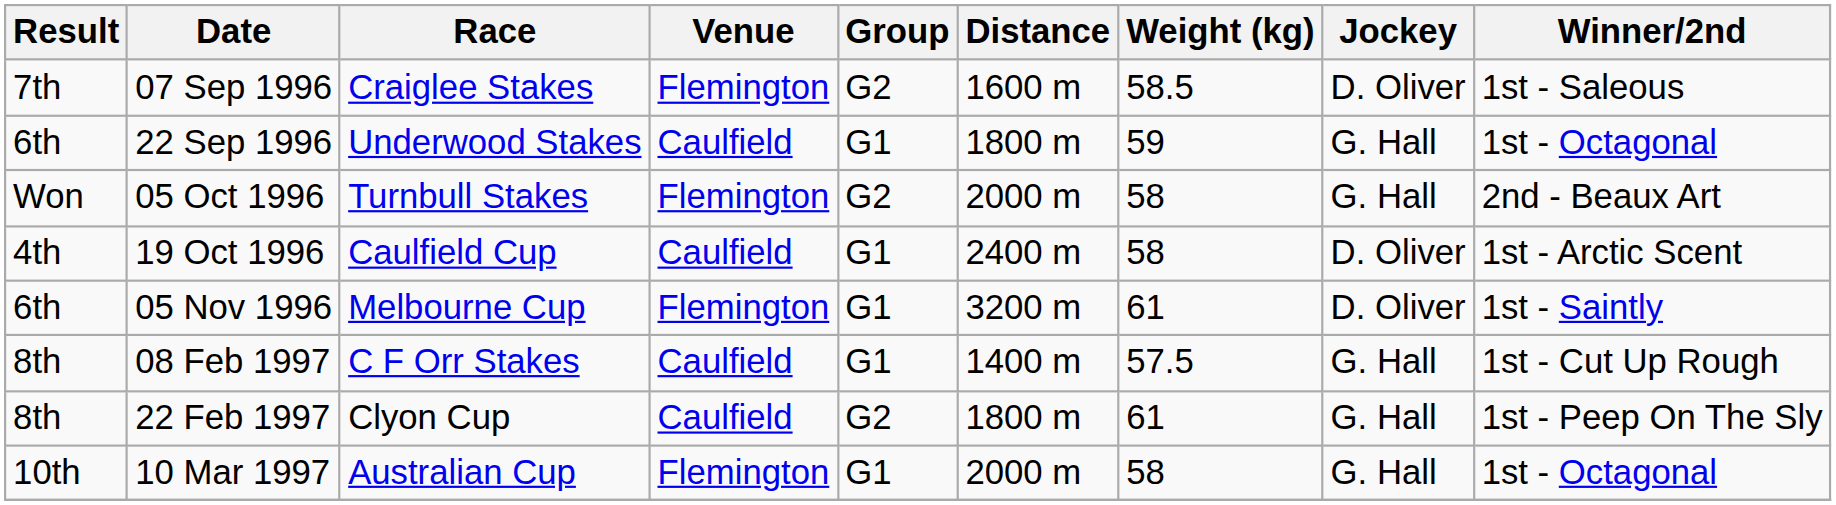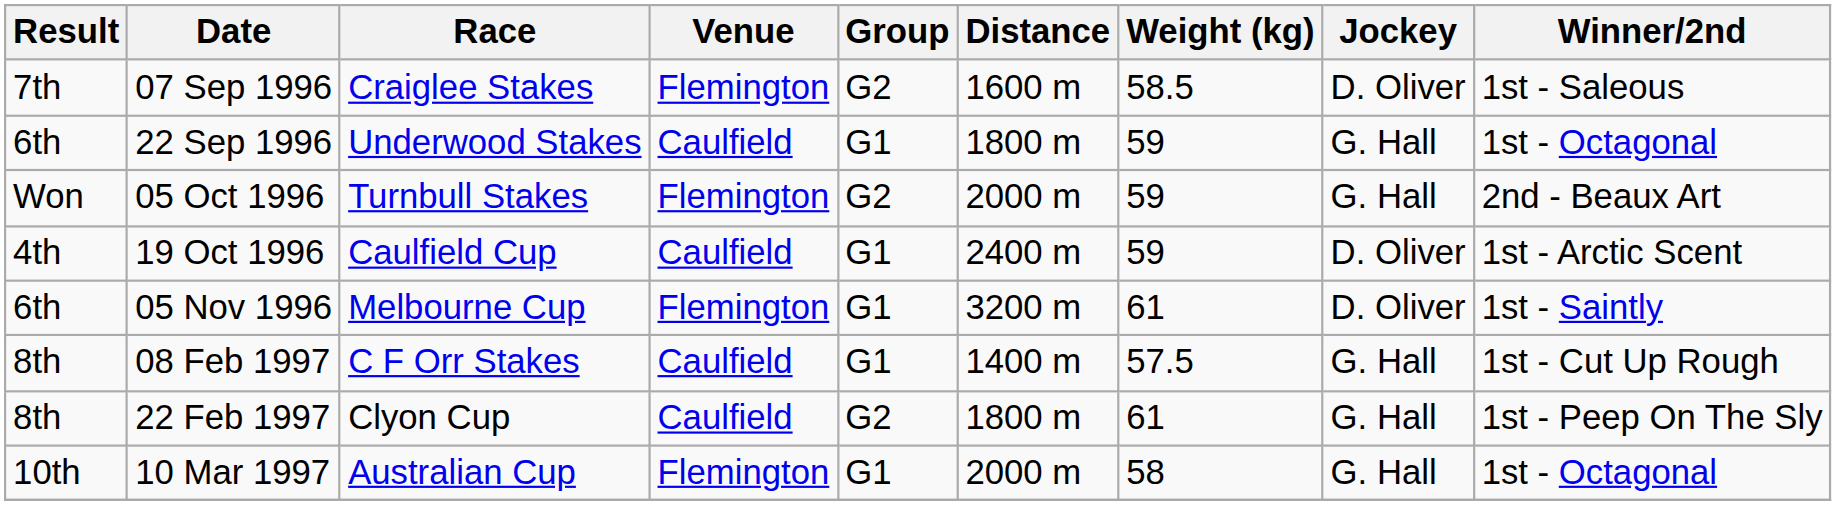05 Oct 1996 | Weight (kg): 58 -> 59
19 Oct 1996 | Weight (kg): 58 -> 59
